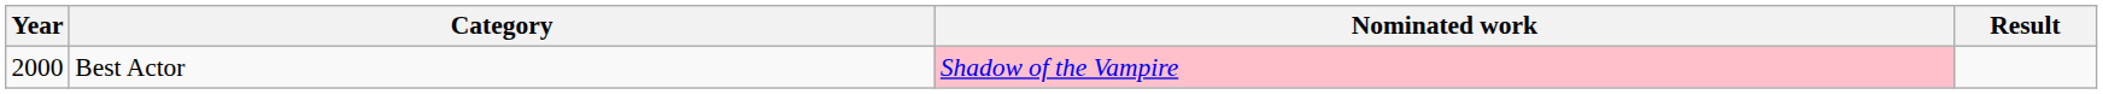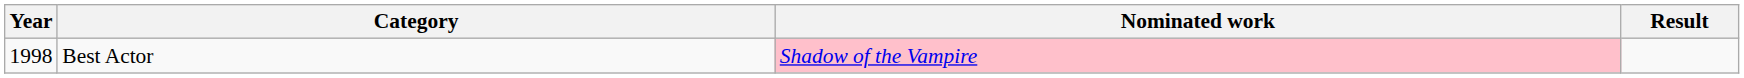Best Actor | Year: 2000 -> 1998
